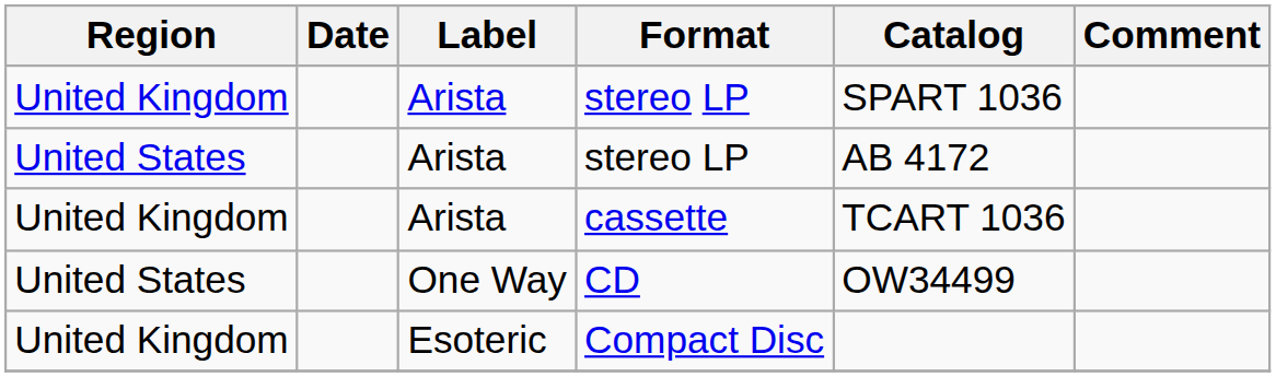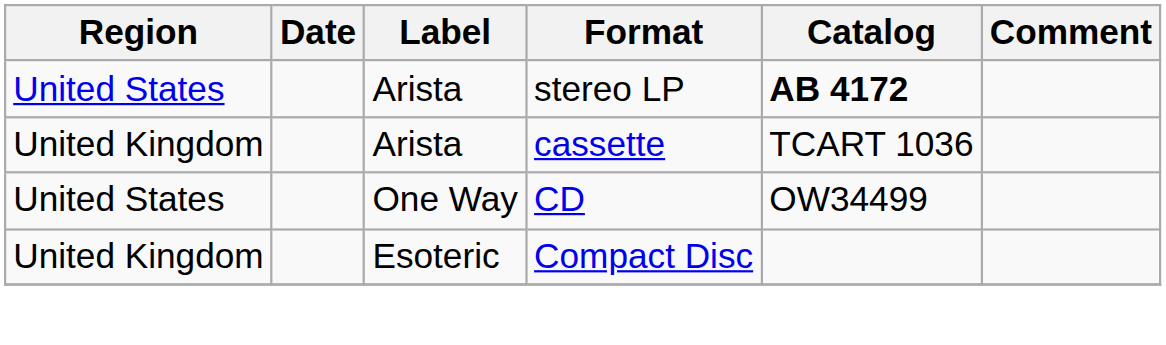- row: United Kingdom | Arista | stereo LP | SPART 1036
United States / stereo LP | Catalog: normal -> bold
